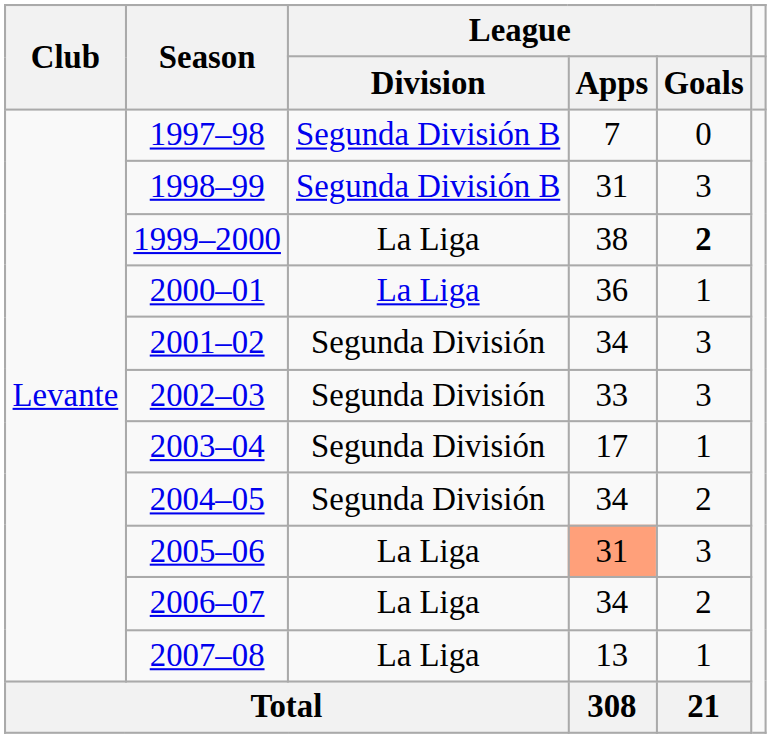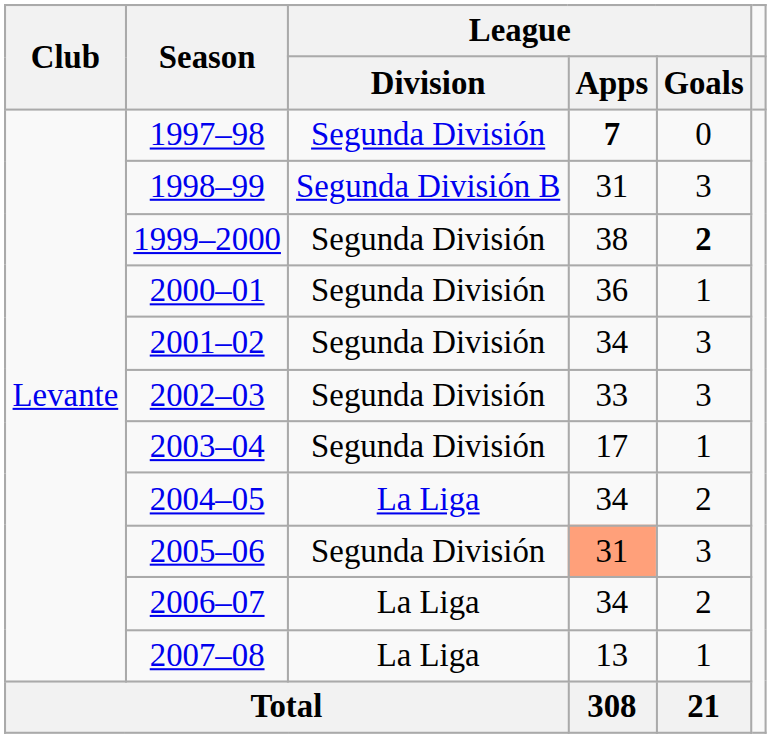1997–98 | League / Division: Segunda División B -> Segunda División
1997–98 | League / Apps: normal -> bold
1999–2000 | League / Division: La Liga -> Segunda División
2000–01 | League / Division: La Liga -> Segunda División
2004–05 | League / Division: Segunda División -> La Liga
2005–06 | League / Division: La Liga -> Segunda División
